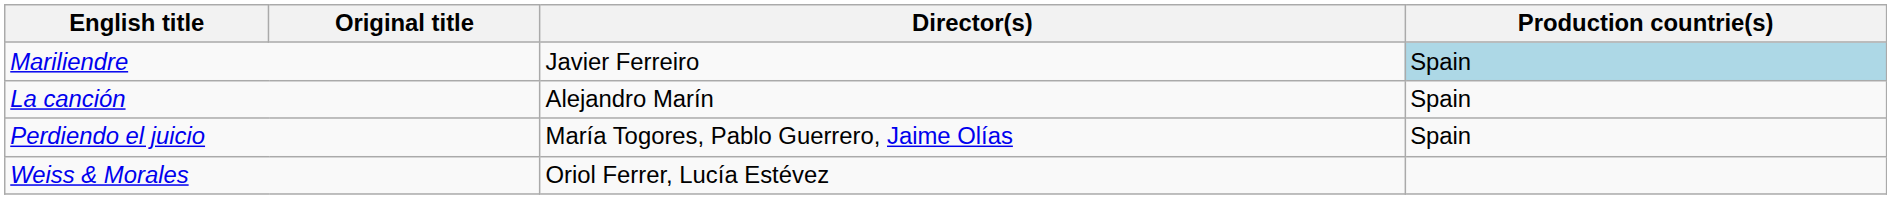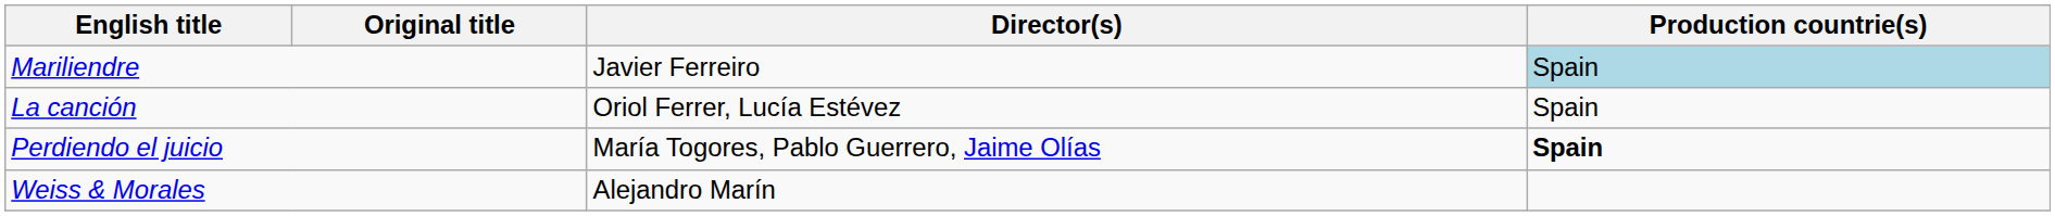La canción | Director(s): Alejandro Marín -> Oriol Ferrer, Lucía Estévez
Perdiendo el juicio | Production countrie(s): normal -> bold
Weiss & Morales | Director(s): Oriol Ferrer, Lucía Estévez -> Alejandro Marín
